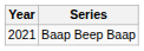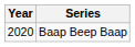Baap Beep Baap | Year: 2021 -> 2020
